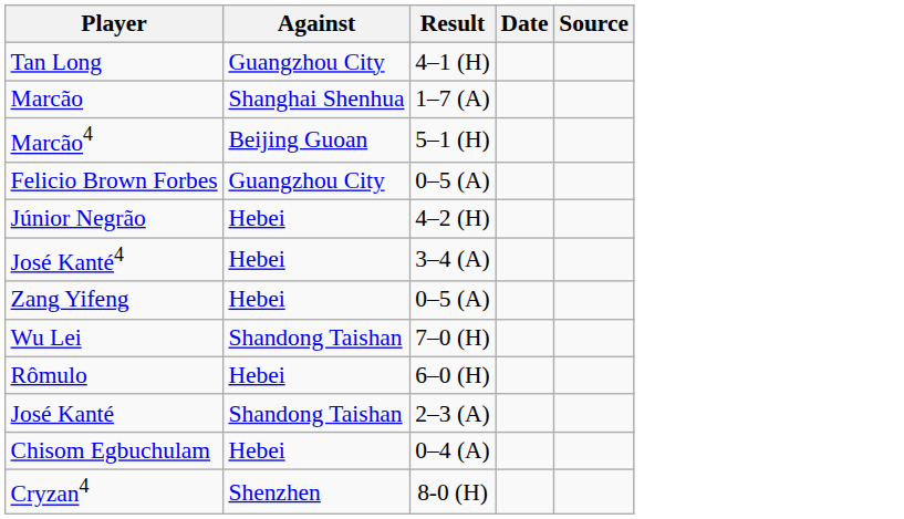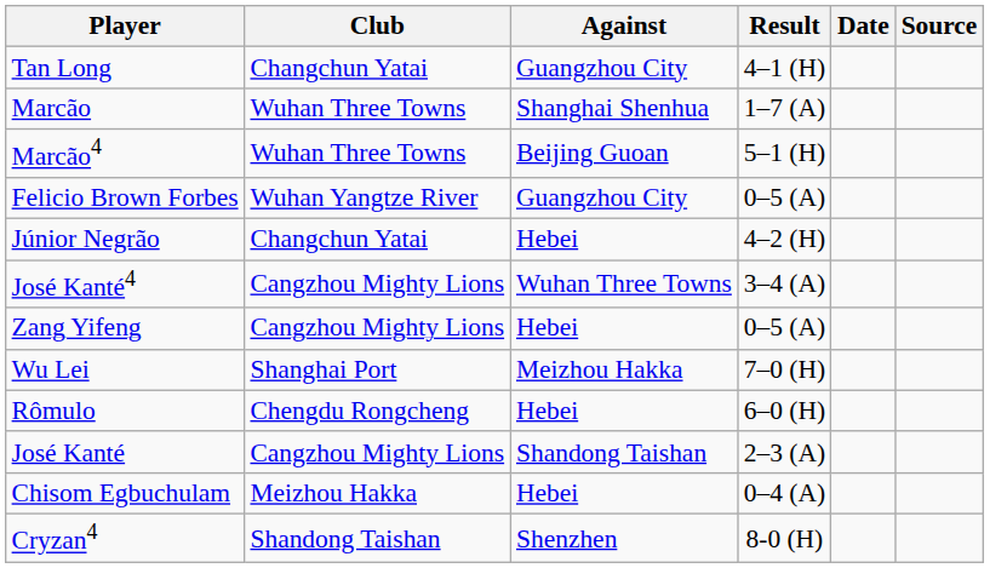+ column: Club | Changchun Yatai | Wuhan Three Towns | Wuhan Three Towns | Wuhan Yangtze River | Changchun Yatai | Cangzhou Mighty Lions | Cangzhou Mighty Lions | Shanghai Port | Chengdu Rongcheng | Cangzhou Mighty Lions | Meizhou Hakka | Shandong Taishan
José Kanté4 | Against: Hebei -> Wuhan Three Towns
Wu Lei | Against: Shandong Taishan -> Meizhou Hakka
